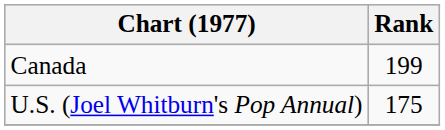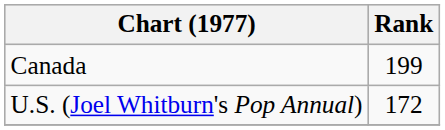U.S. (Joel Whitburn's Pop Annual) | Rank: 175 -> 172
